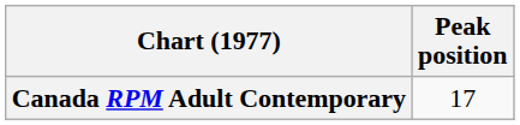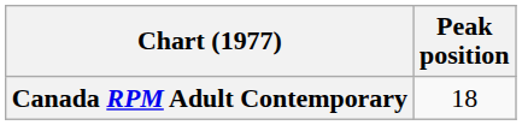Canada RPM Adult Contemporary | Peak position: 17 -> 18
